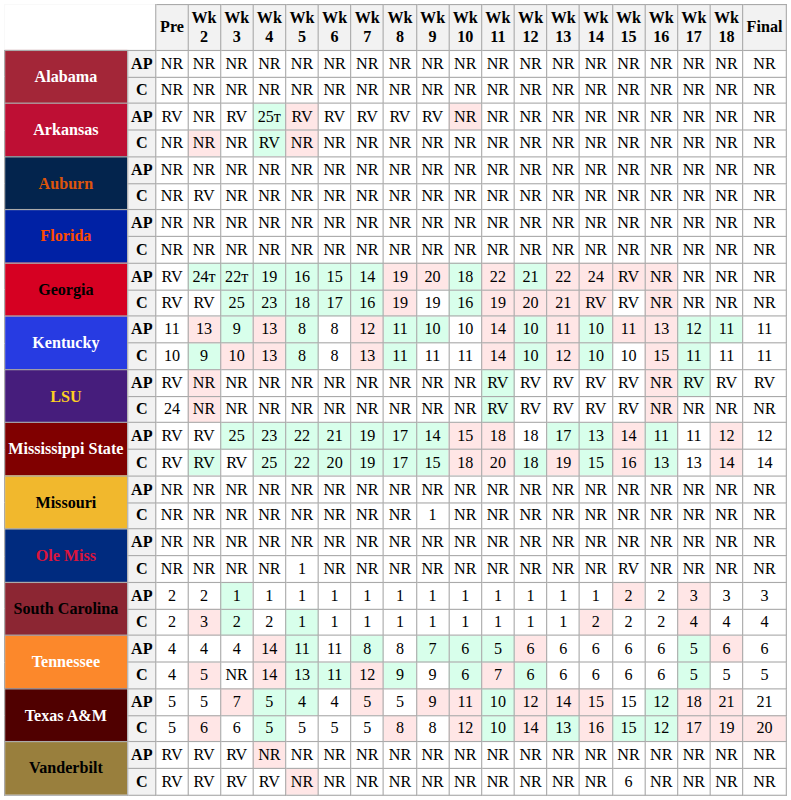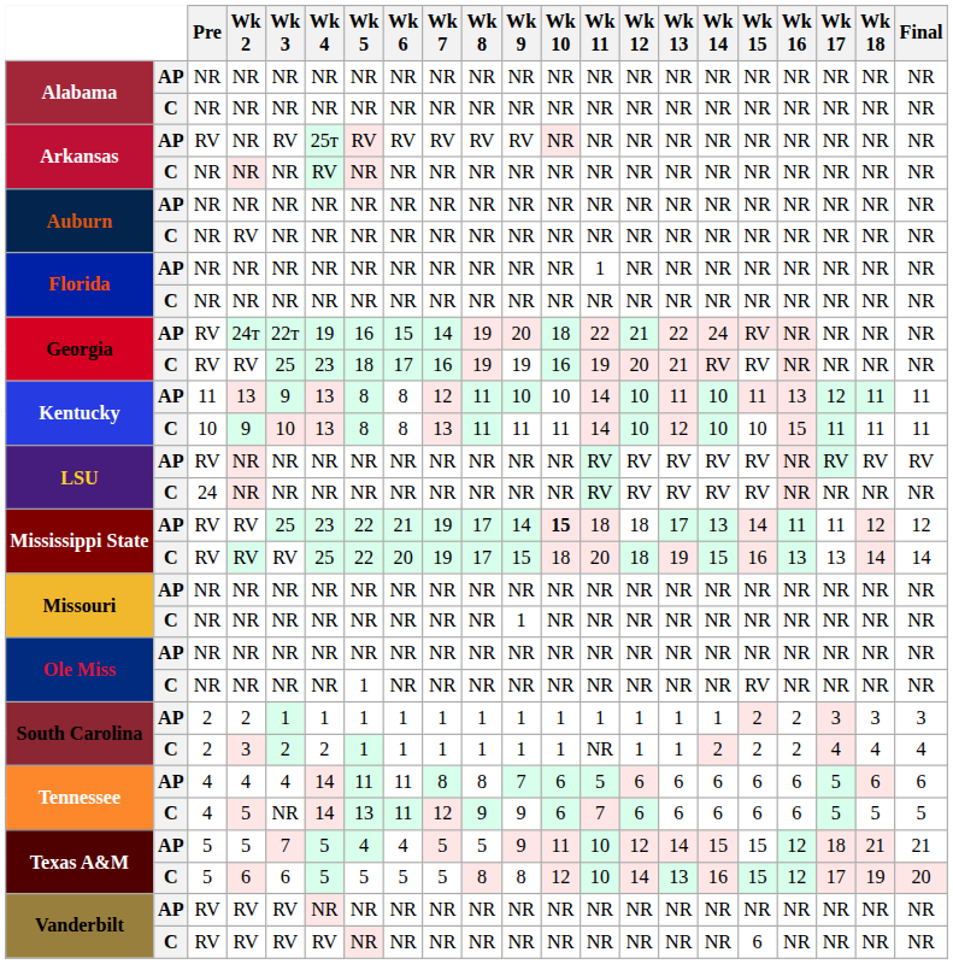Florida / AP | Wk 11: NR -> 1
Mississippi State / AP | Wk 10: normal -> bold
South Carolina / C | Wk 11: 1 -> NR
